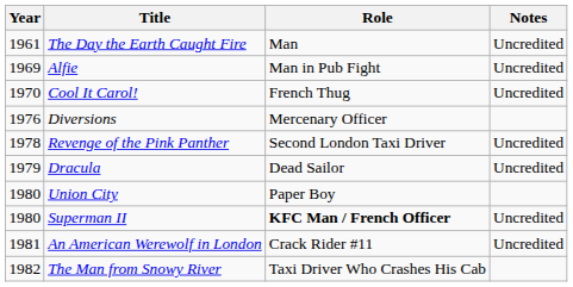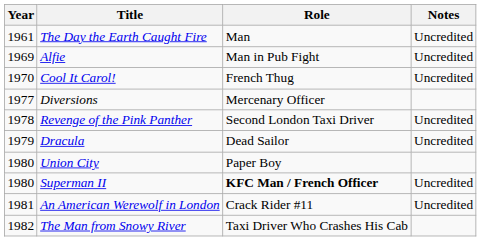Diversions | Year: 1976 -> 1977
